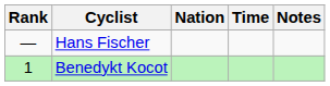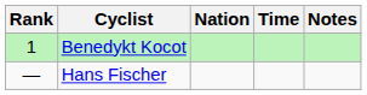rows swapped: Benedykt Kocot <-> Hans Fischer
